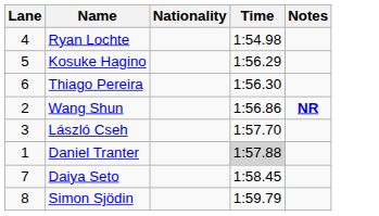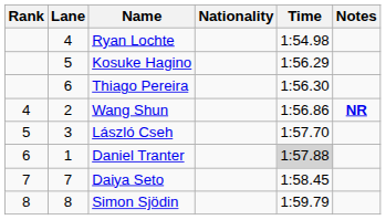+ column: Rank | 4 | 5 | 6 | 7 | 8
